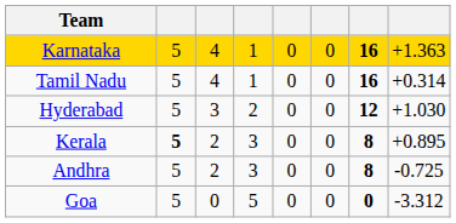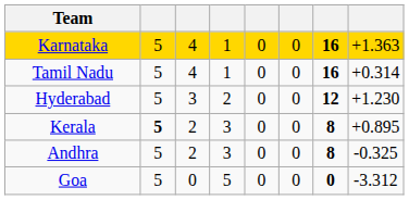Hyderabad | column 8: +1.030 -> +1.230
Andhra | column 8: -0.725 -> -0.325
